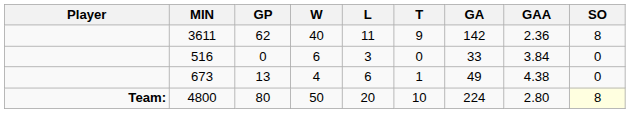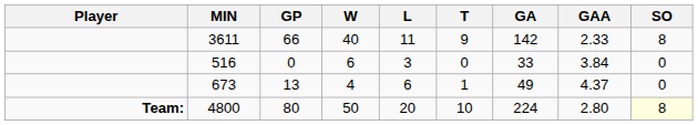3611 | GP: 62 -> 66
3611 | GAA: 2.36 -> 2.33
673 | GAA: 4.38 -> 4.37
